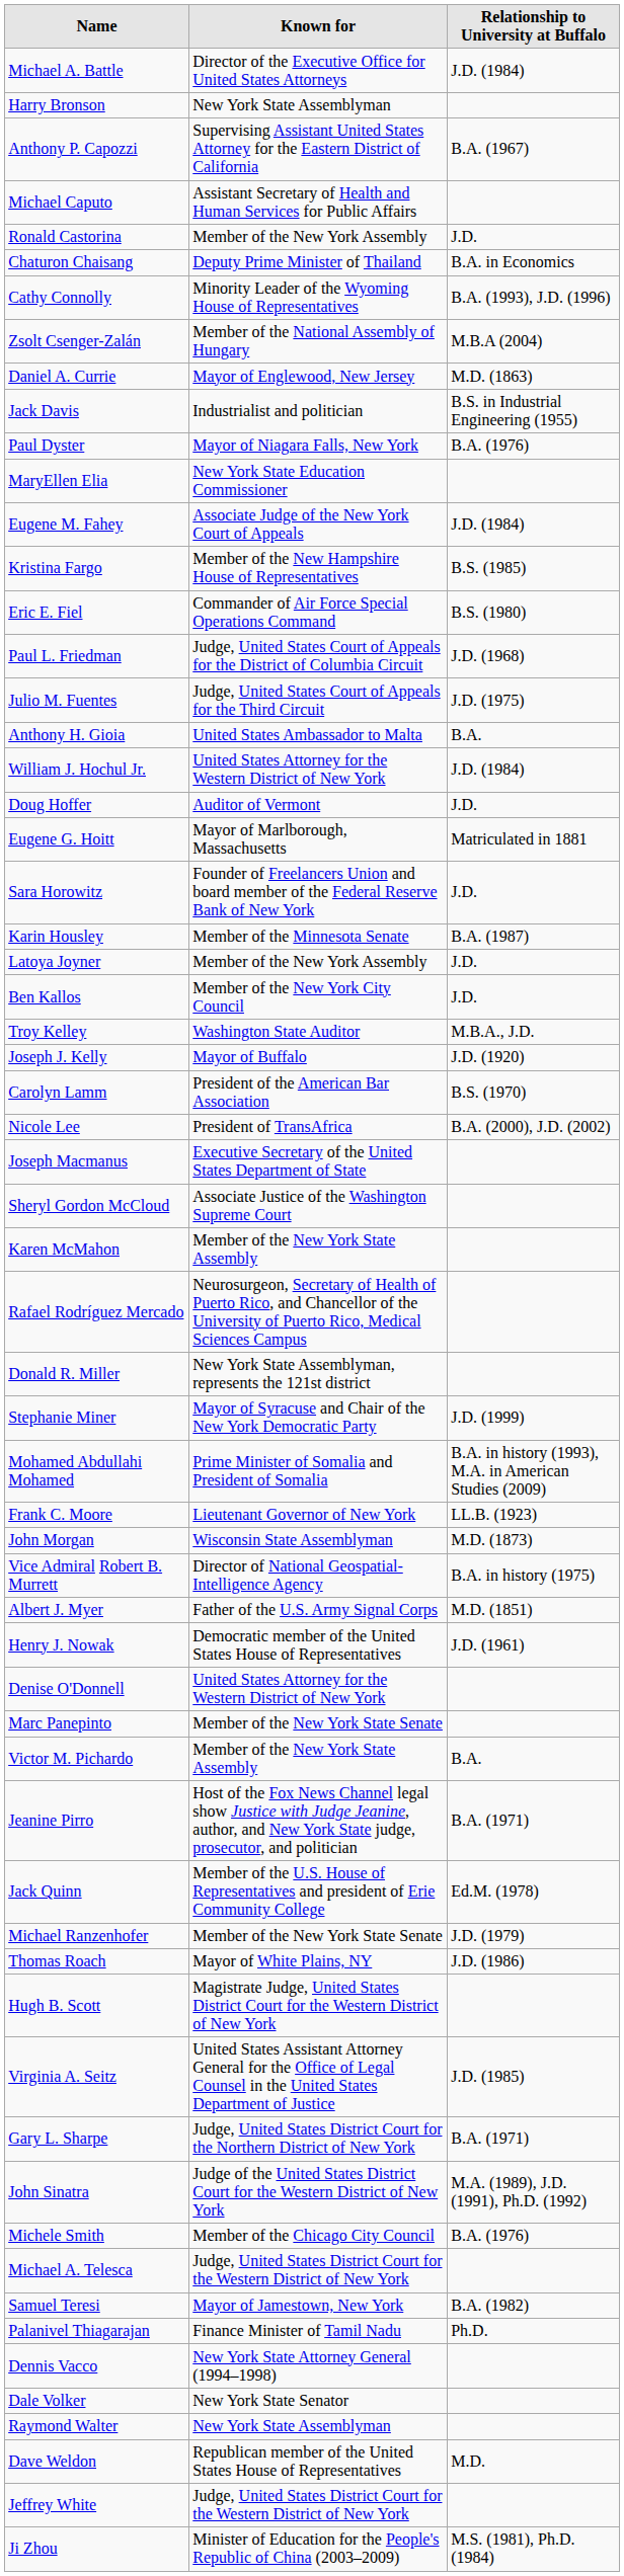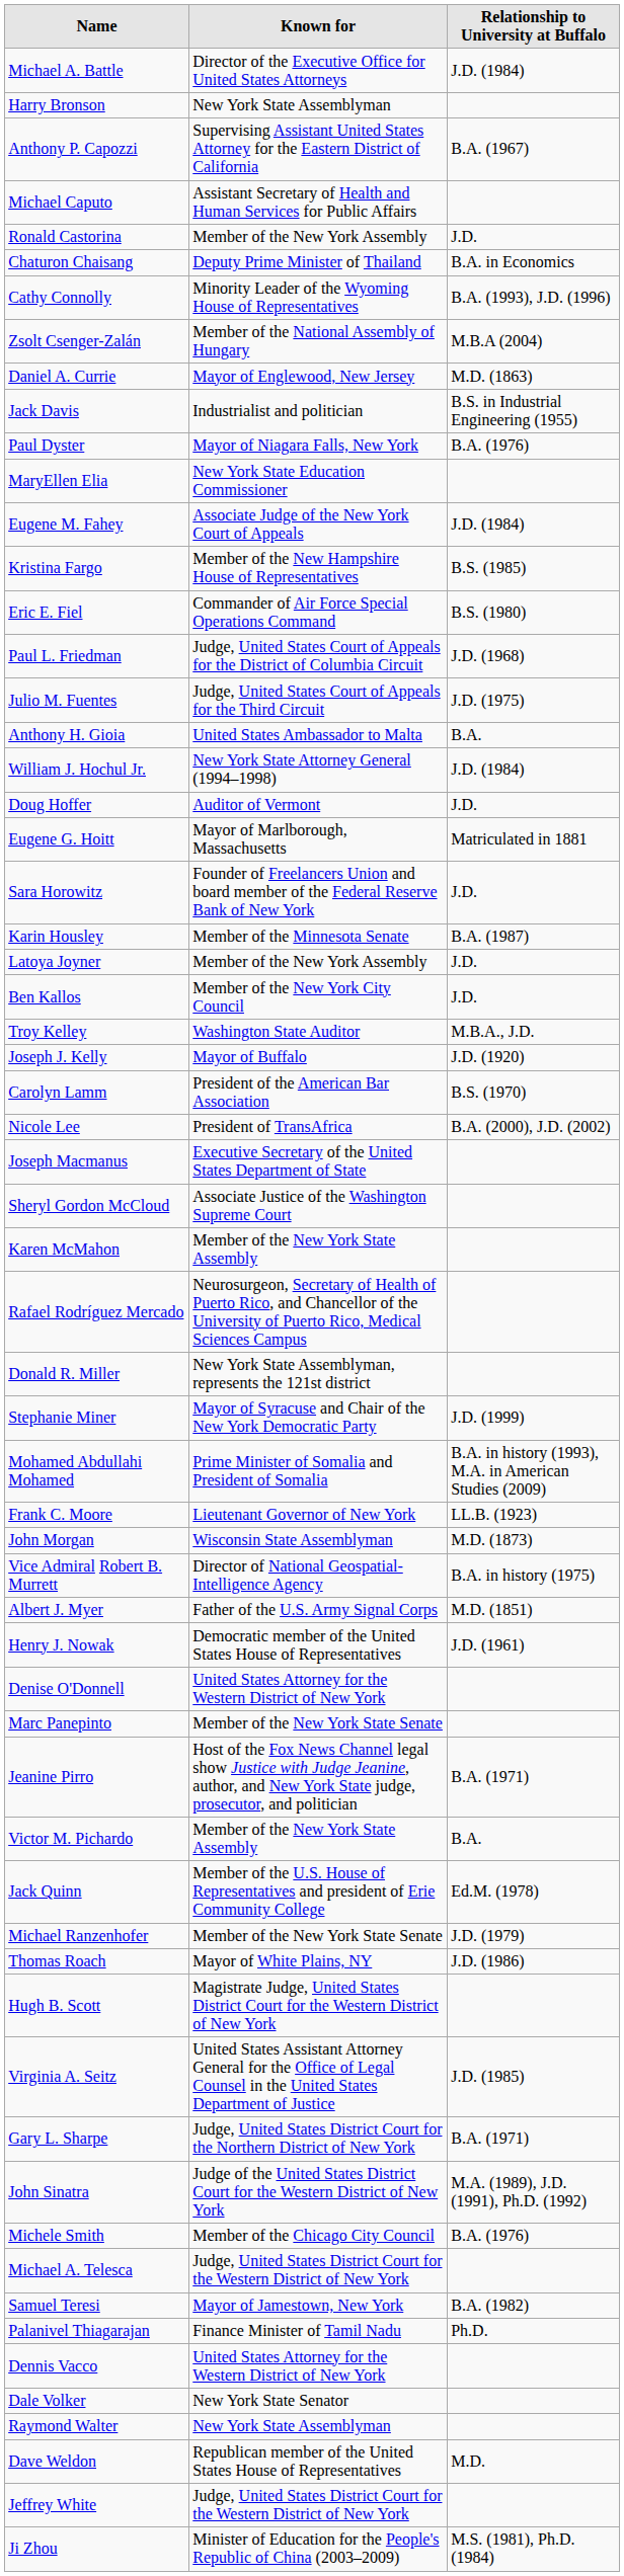William J. Hochul Jr. | Known for: United States Attorney for the Western District of New York -> New York State Attorney General (1994–1998)
rows swapped: Victor M. Pichardo <-> Jeanine Pirro
Dennis Vacco | Known for: New York State Attorney General (1994–1998) -> United States Attorney for the Western District of New York
